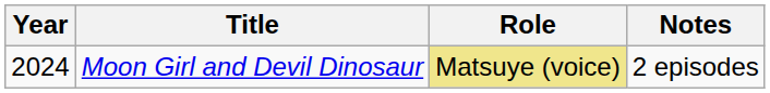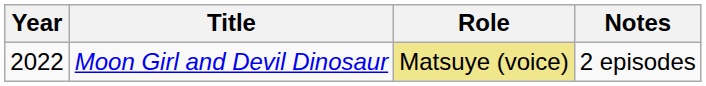Moon Girl and Devil Dinosaur | Year: 2024 -> 2022
